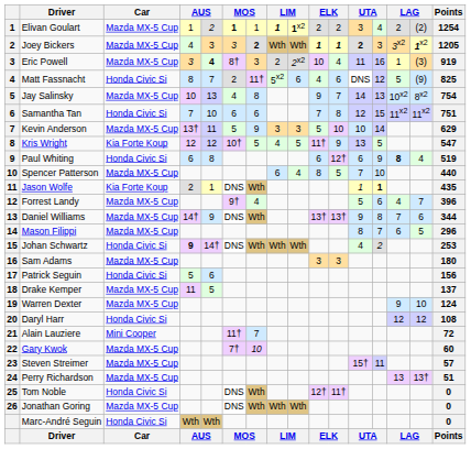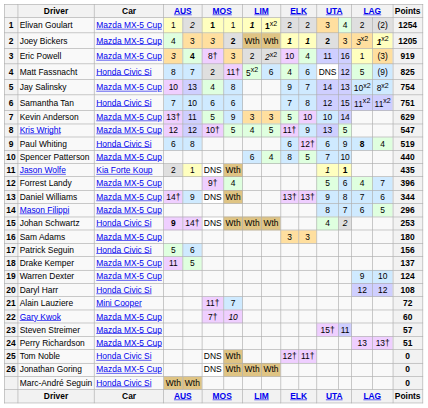Kris Wright | Car: Kia Forte Koup -> Mazda MX-5 Cup
